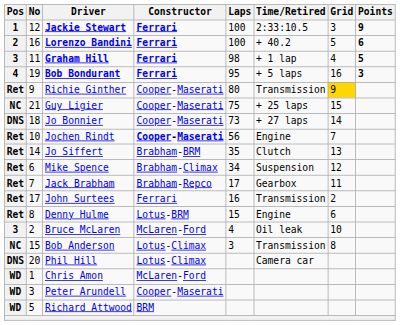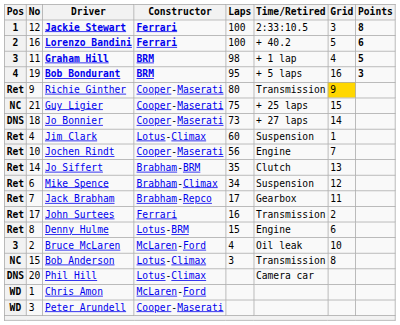Jackie Stewart | Points: 9 -> 8
Graham Hill | Constructor: Ferrari -> BRM
Bob Bondurant | Constructor: Ferrari -> BRM
+ row: Ret | 4 | Jim Clark | Lotus-Climax | 60 | Suspension | 1
Jochen Rindt | Constructor: bold -> normal
- row: WD | 5 | Richard Attwood | BRM
